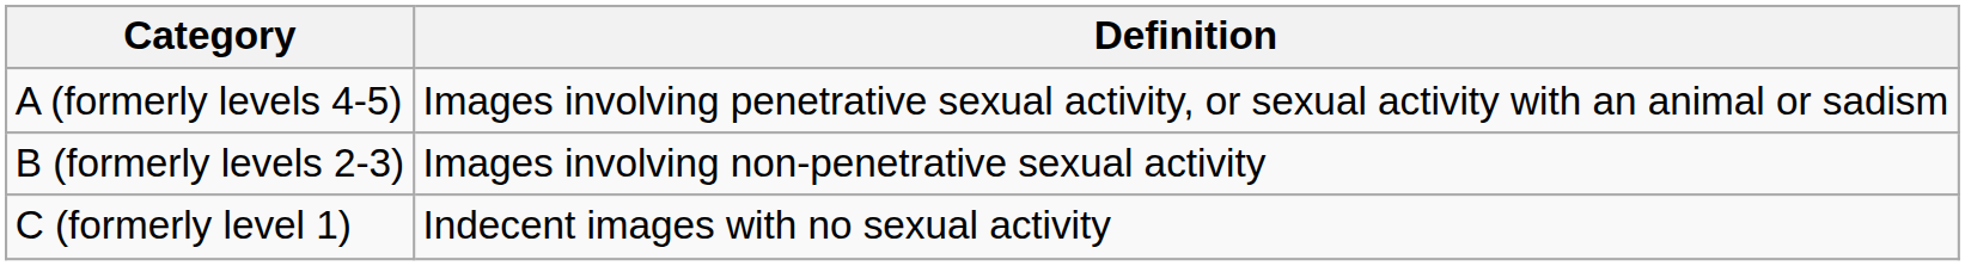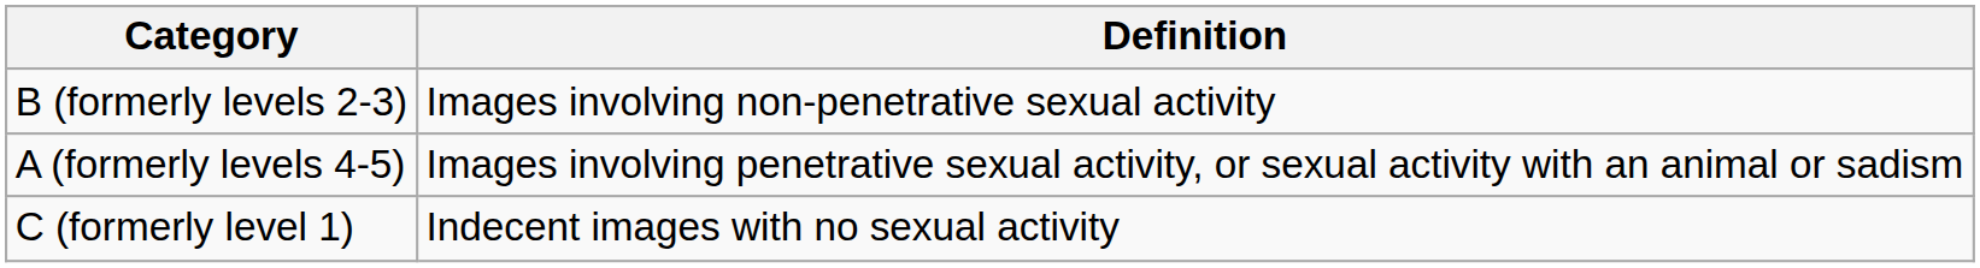rows swapped: A (formerly levels 4-5) <-> B (formerly levels 2-3)
